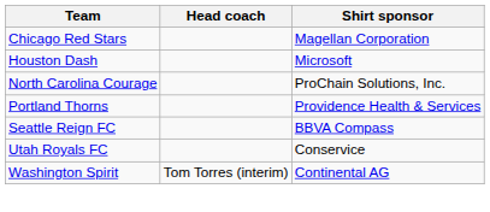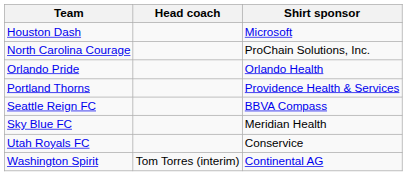- row: Chicago Red Stars | Magellan Corporation
+ row: Orlando Pride | Orlando Health
+ row: Sky Blue FC | Meridian Health
